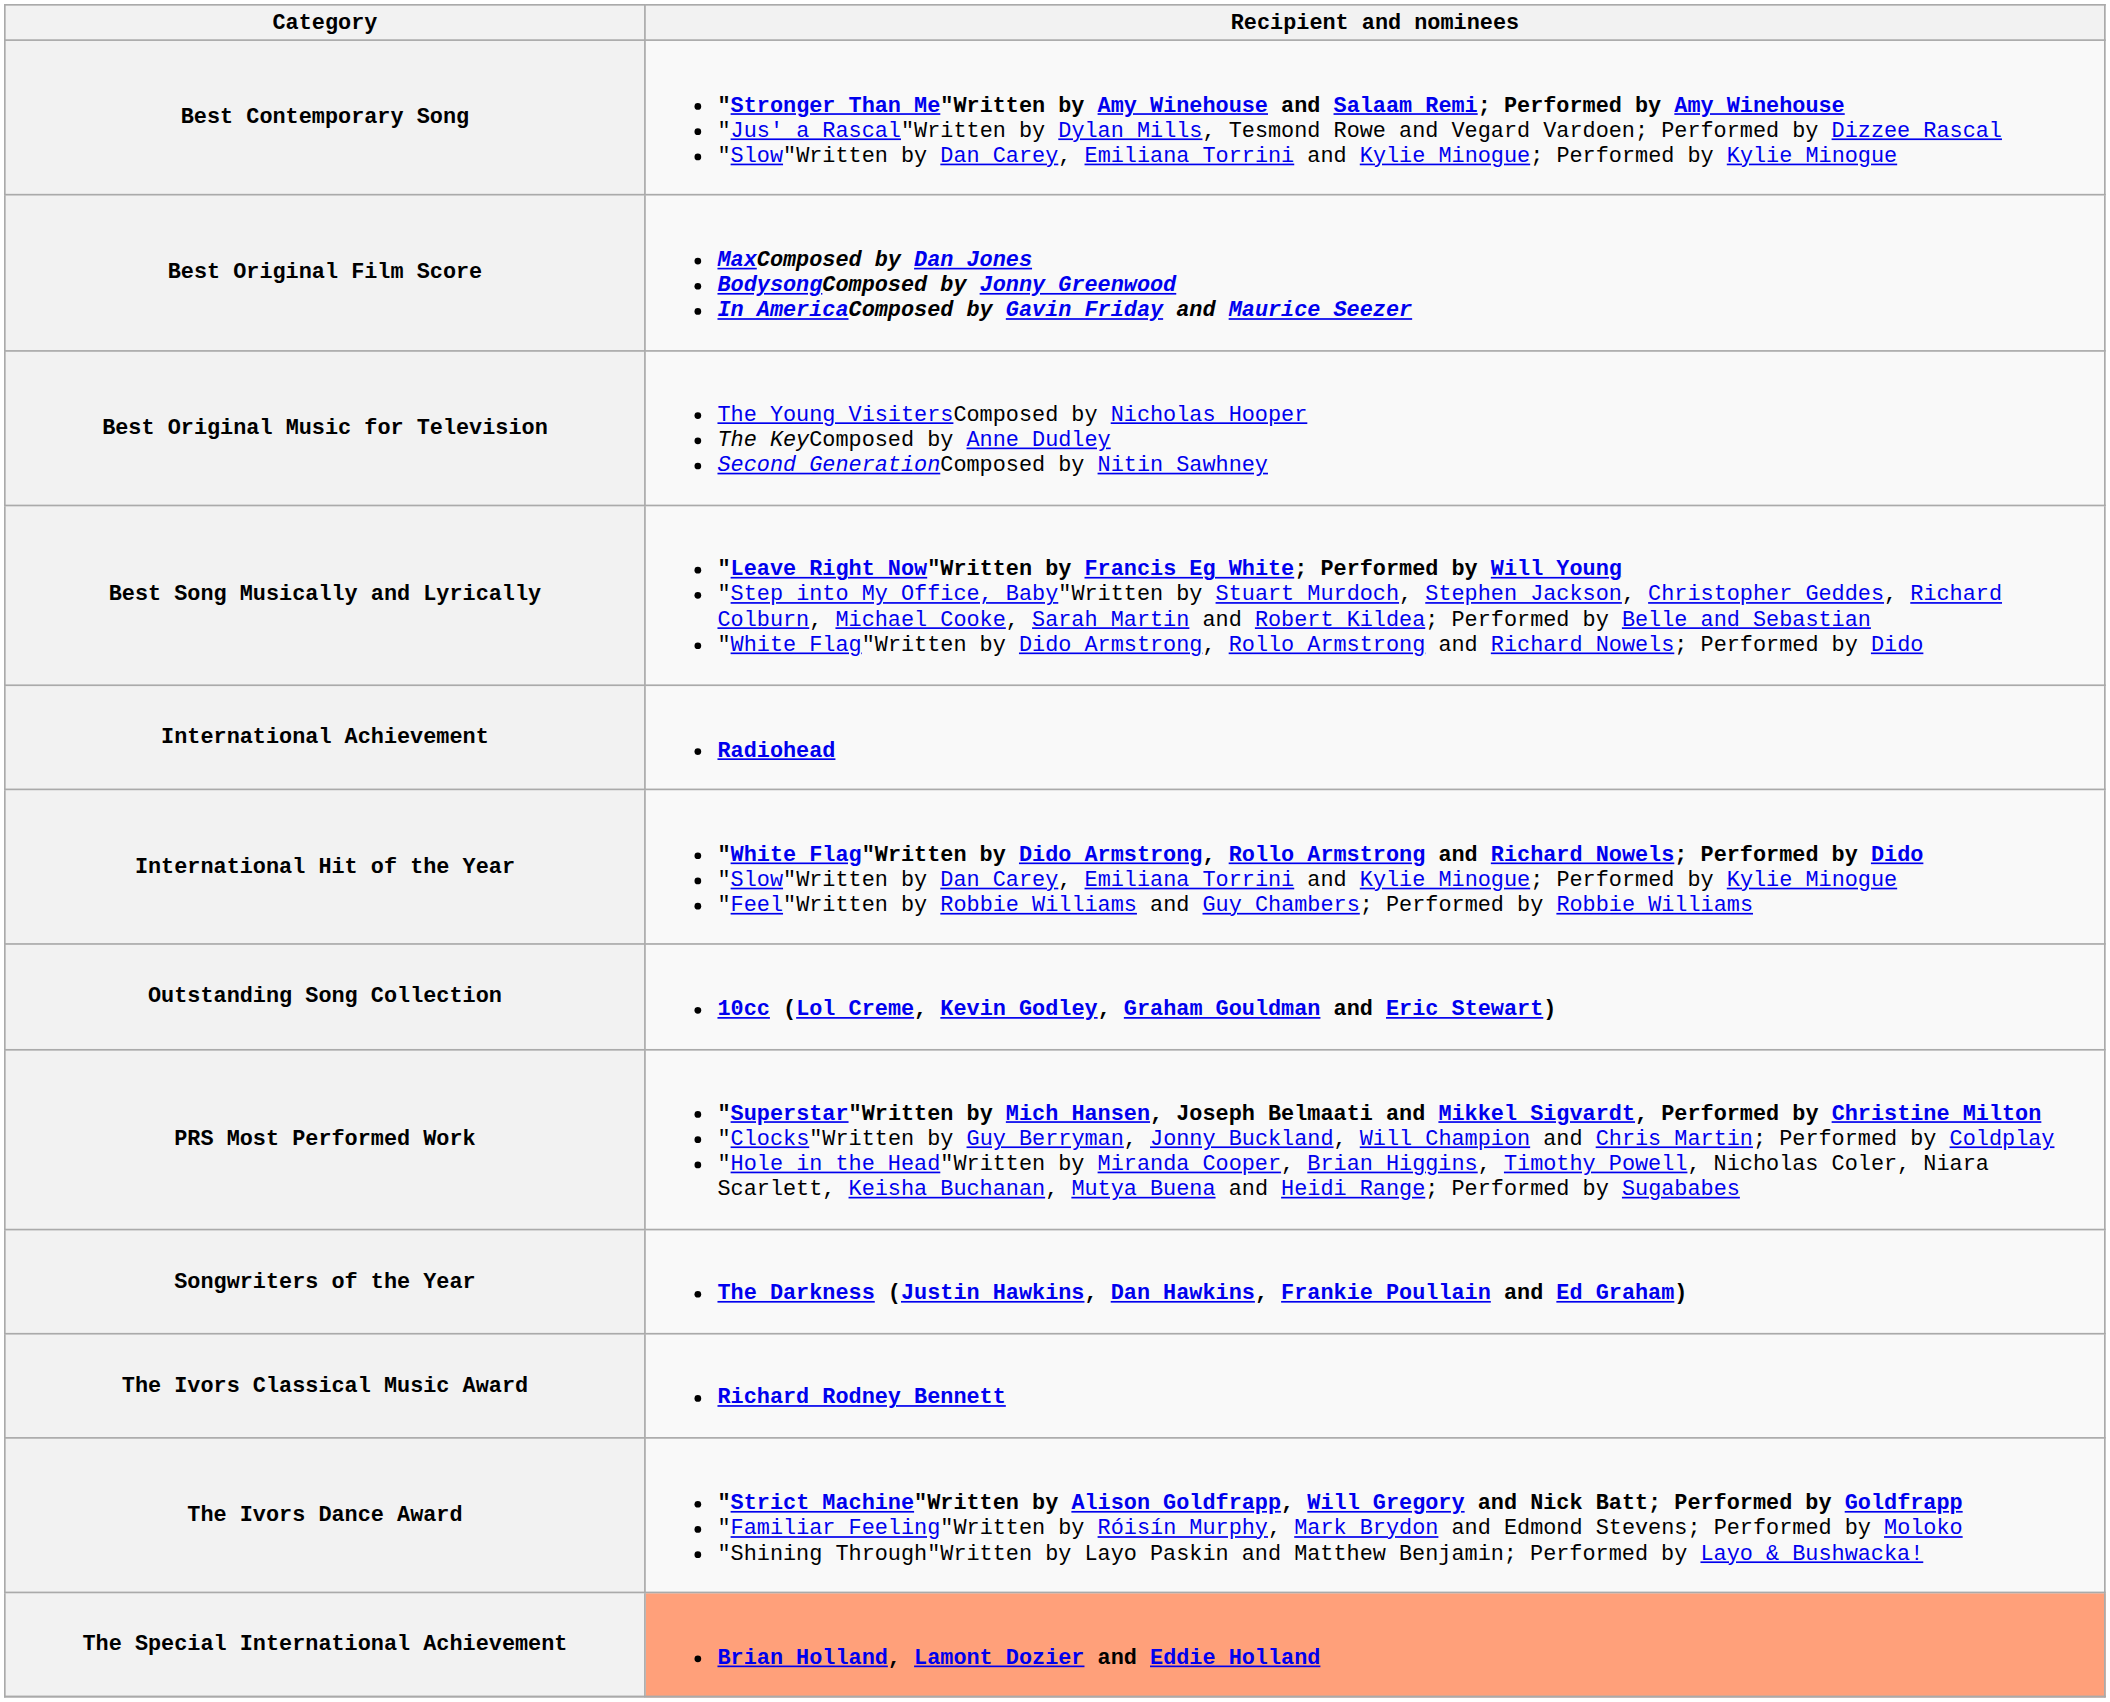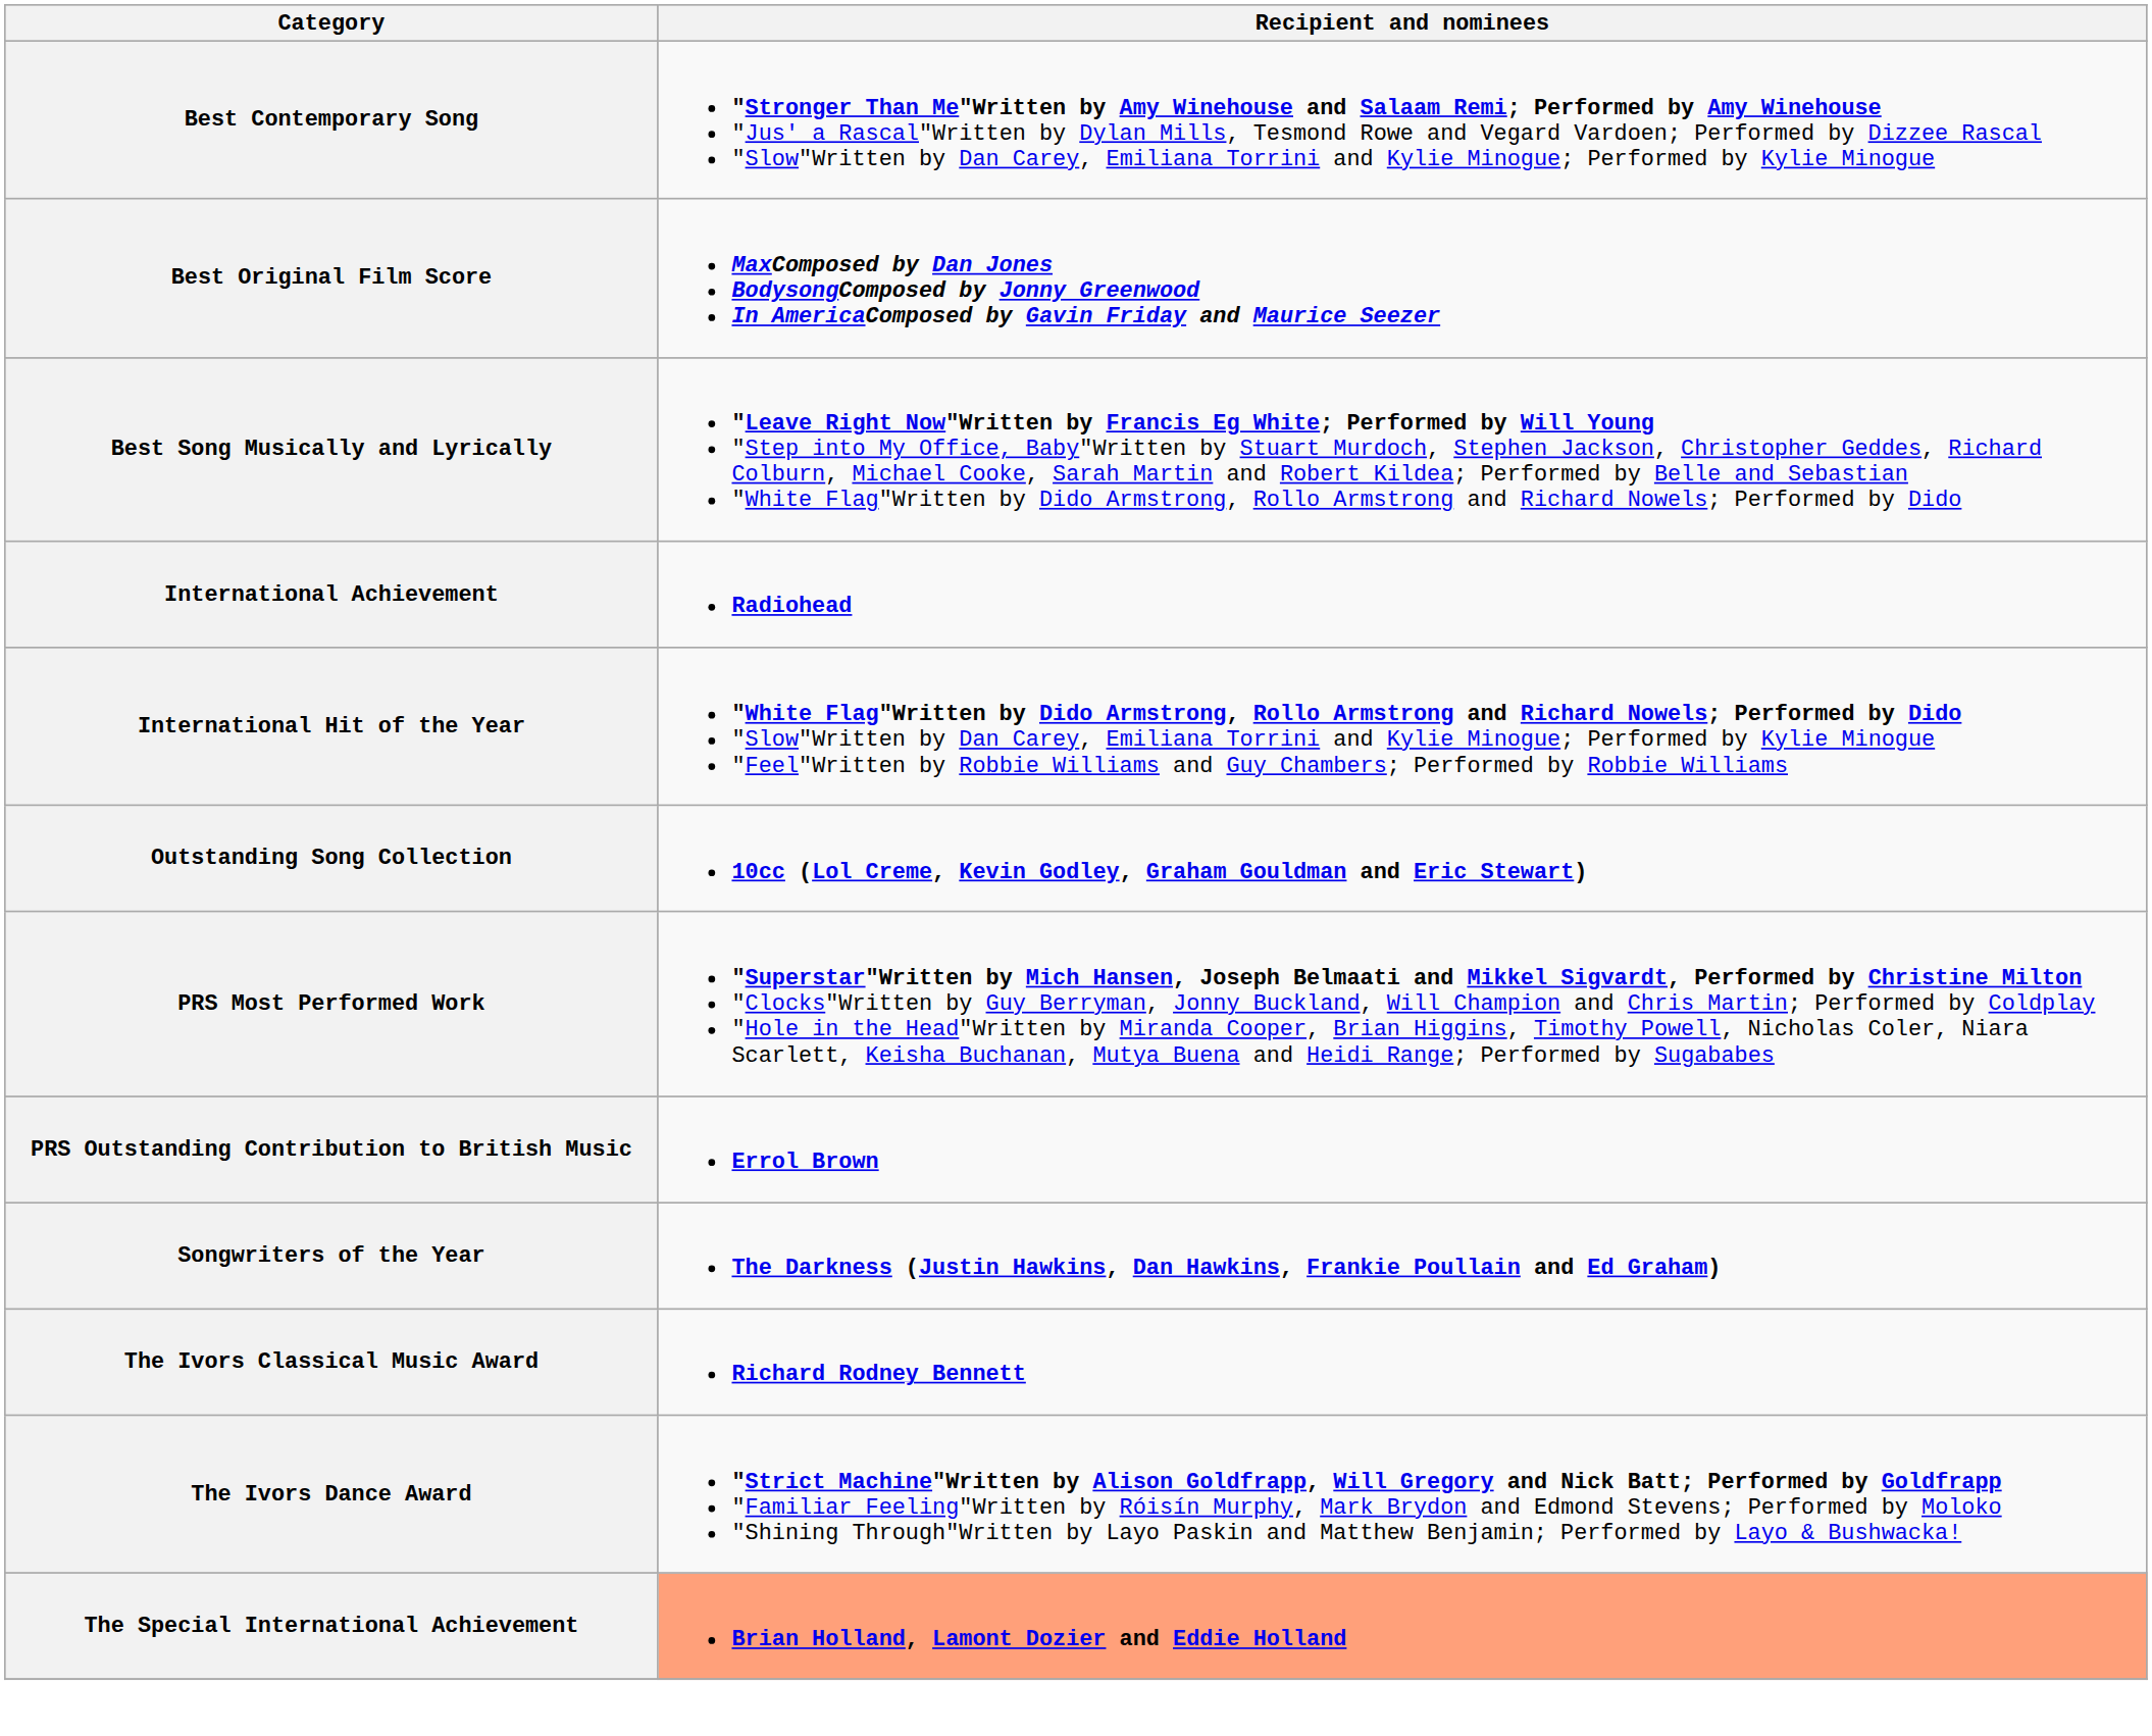- row: Best Original Music for Television | The Young VisitersComposed by Nicholas Hooper The KeyComposed by Anne Dudley Second GenerationComposed by Nitin Sawhney
+ row: PRS Outstanding Contribution to British Music | Errol Brown
